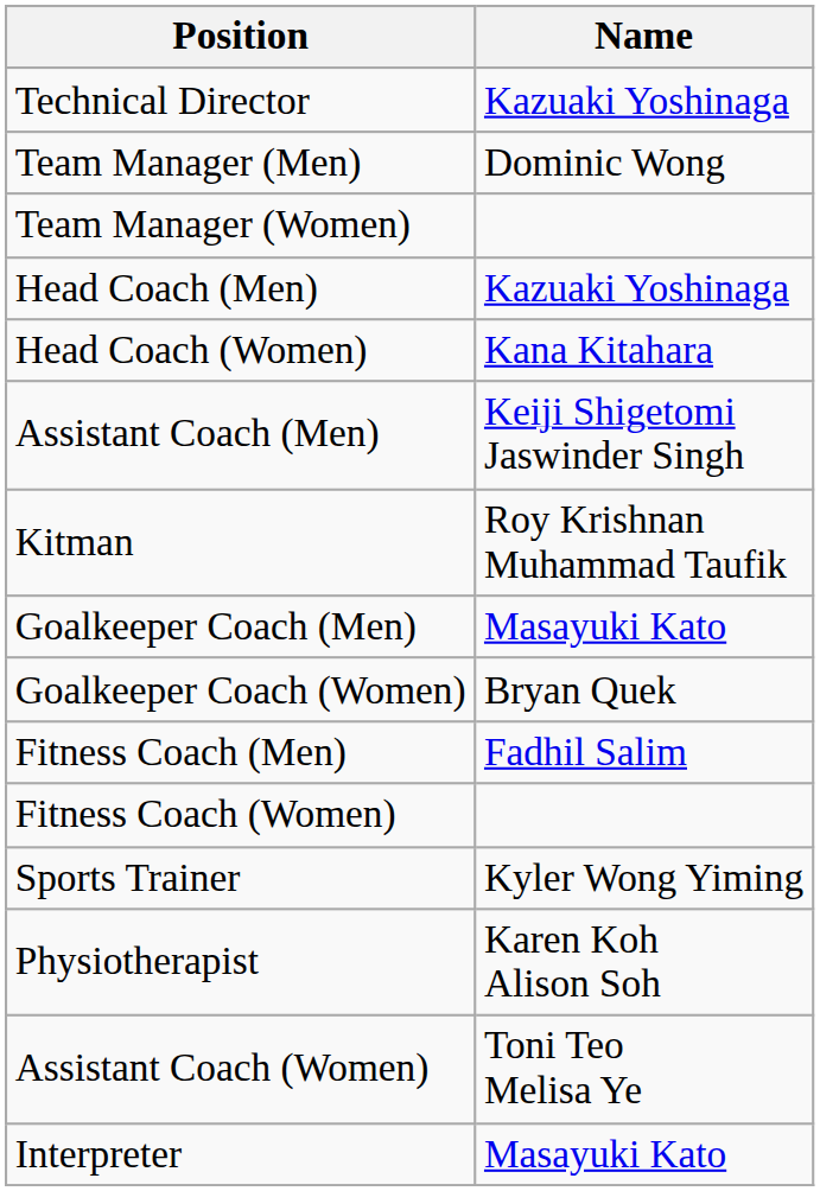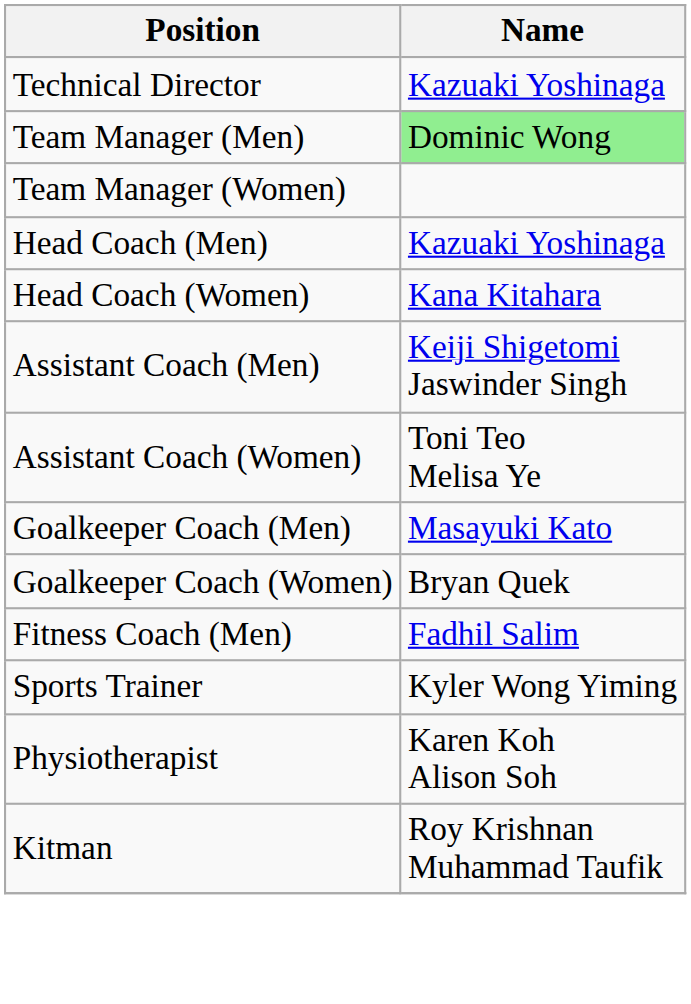Team Manager (Men) | Name: no background -> lightgreen background
rows swapped: Assistant Coach (Women) <-> Kitman
- row: Fitness Coach (Women)
- row: Interpreter | Masayuki Kato
